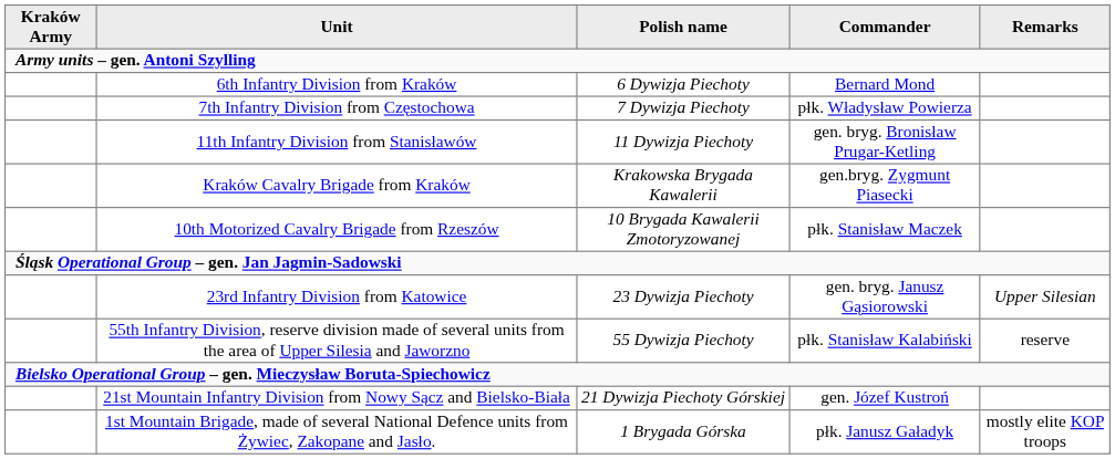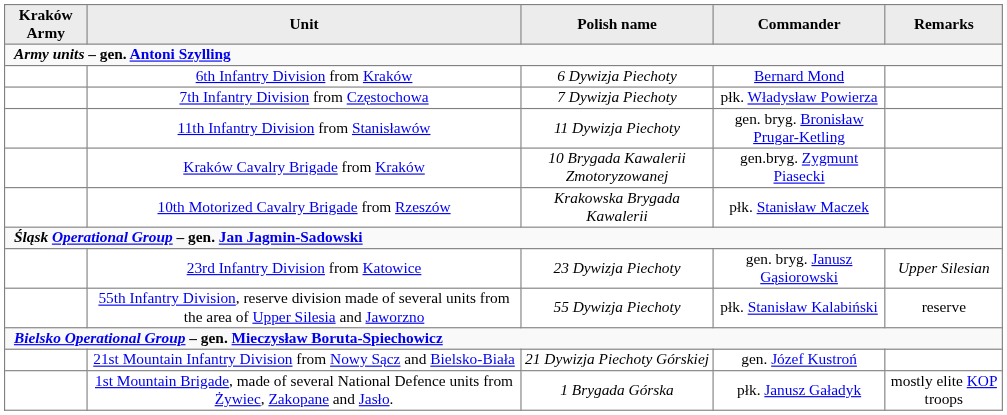Kraków Cavalry Brigade from Kraków | Polish name: Krakowska Brygada Kawalerii -> 10 Brygada Kawalerii Zmotoryzowanej
10th Motorized Cavalry Brigade from Rzeszów | Polish name: 10 Brygada Kawalerii Zmotoryzowanej -> Krakowska Brygada Kawalerii
